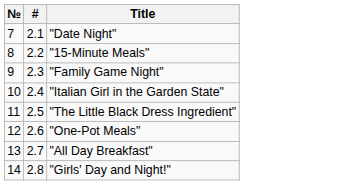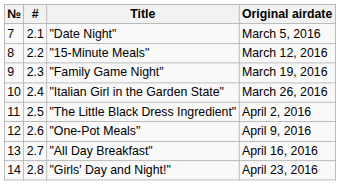+ column: Original airdate | March 5, 2016 | March 12, 2016 | March 19, 2016 | March 26, 2016 | April 2, 2016 | April 9, 2016 | April 16, 2016 | April 23, 2016
